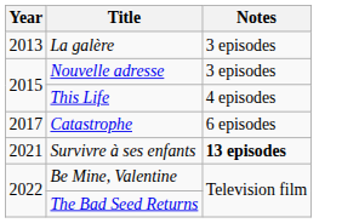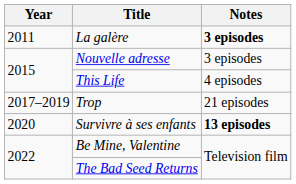La galère | Year: 2013 -> 2011
La galère | Notes: normal -> bold
- row: 2017 | Catastrophe | 6 episodes
+ row: 2017–2019 | Trop | 21 episodes
Survivre à ses enfants | Year: 2021 -> 2020
